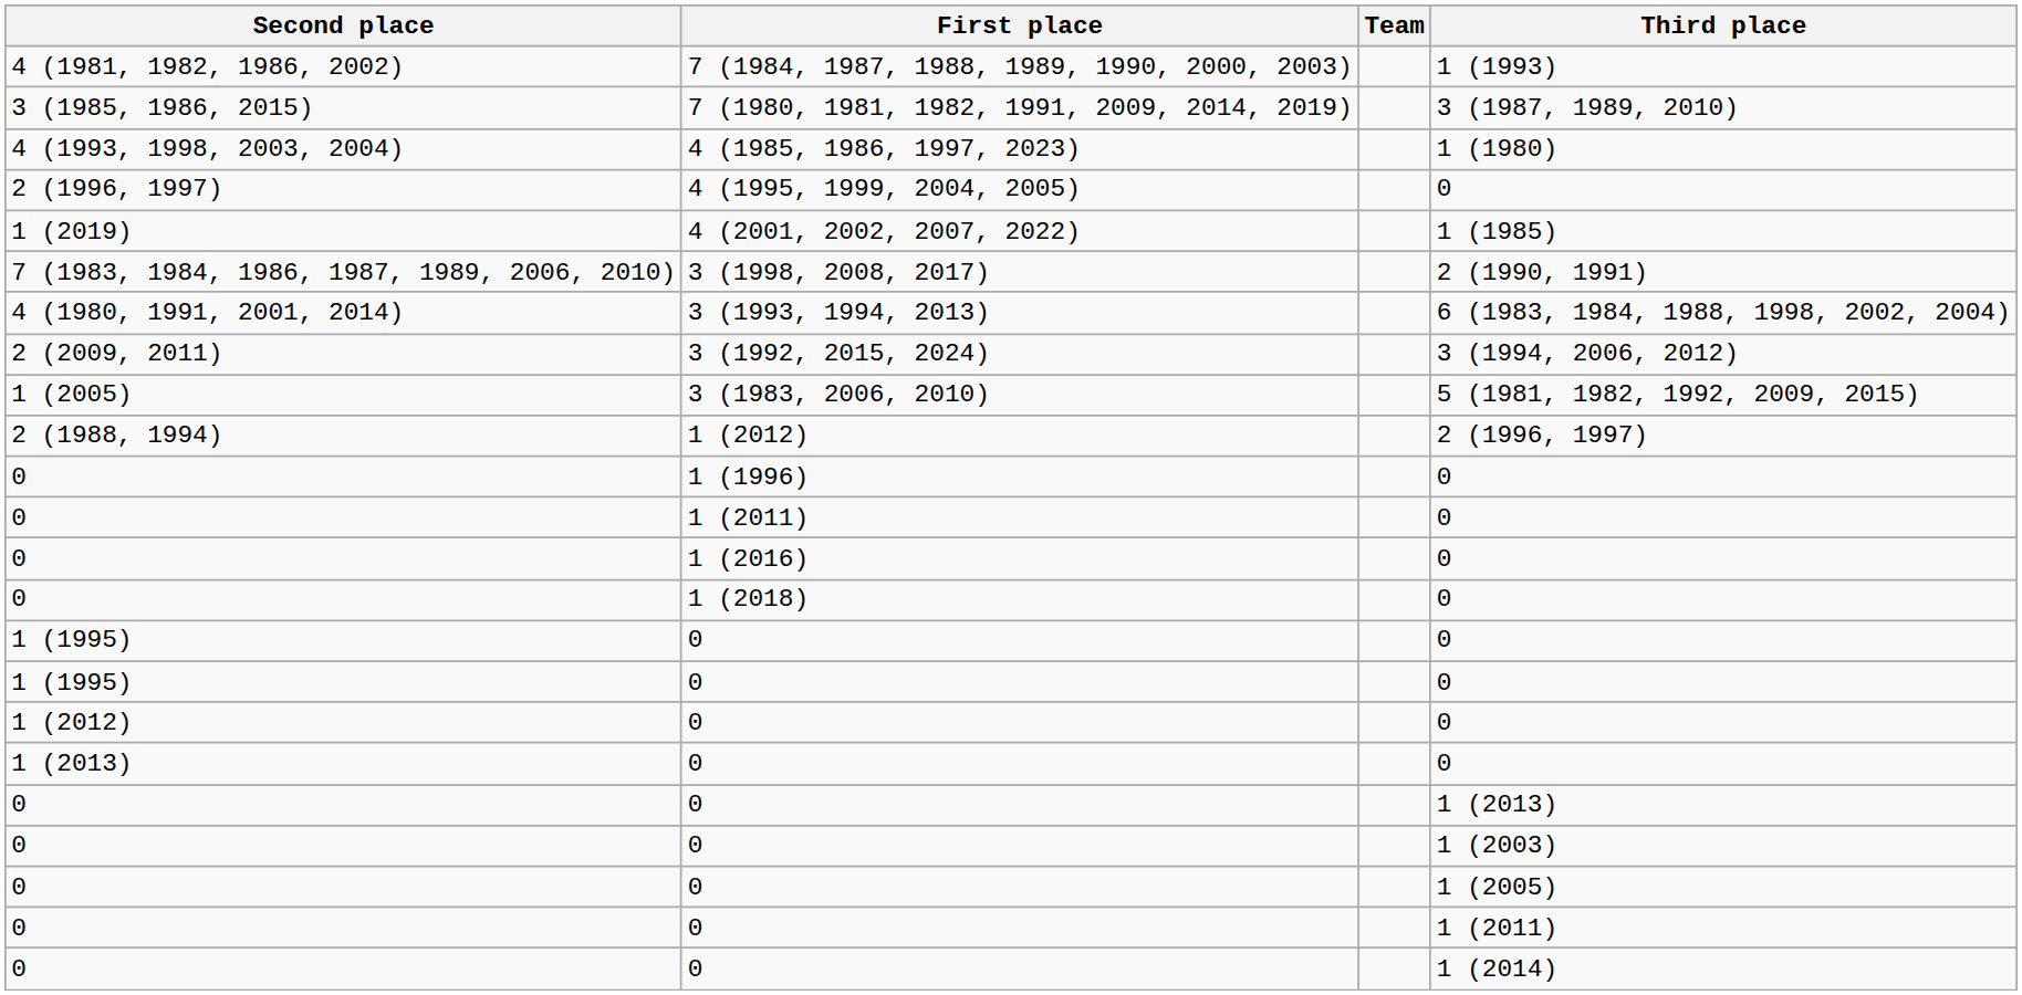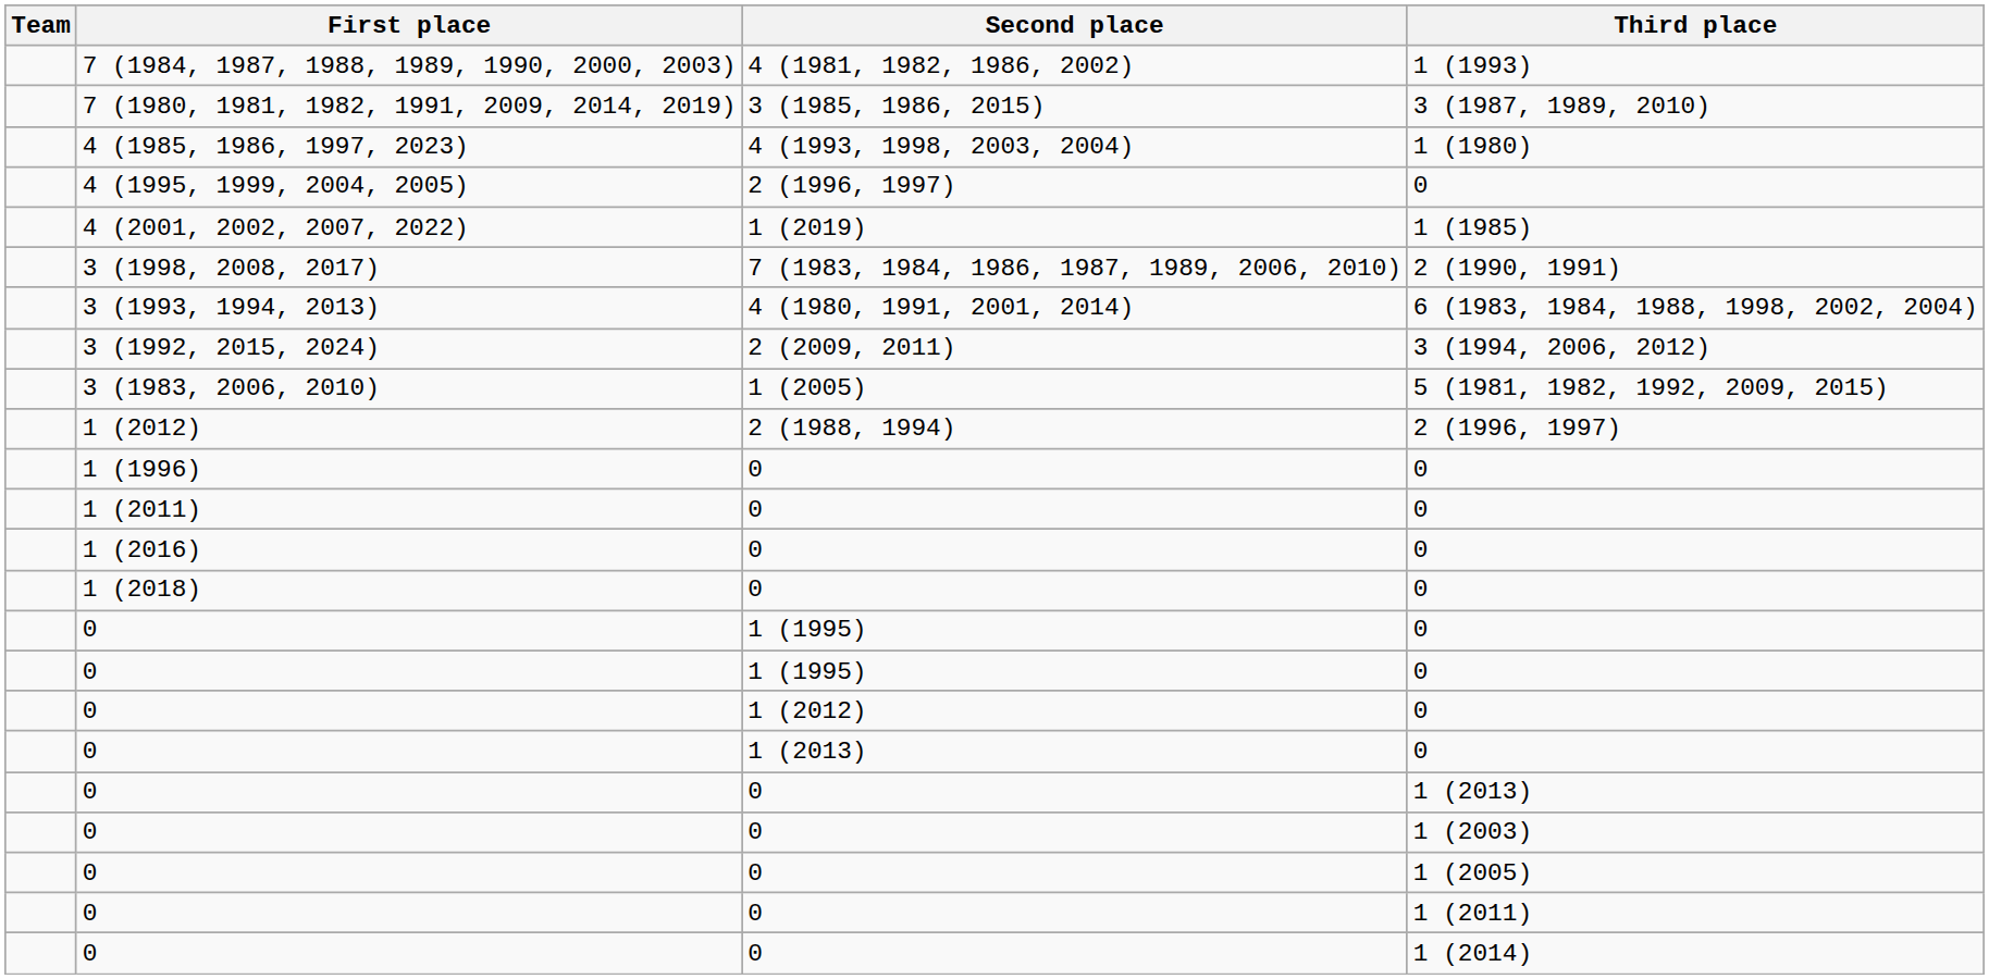columns swapped: Team <-> Second place
